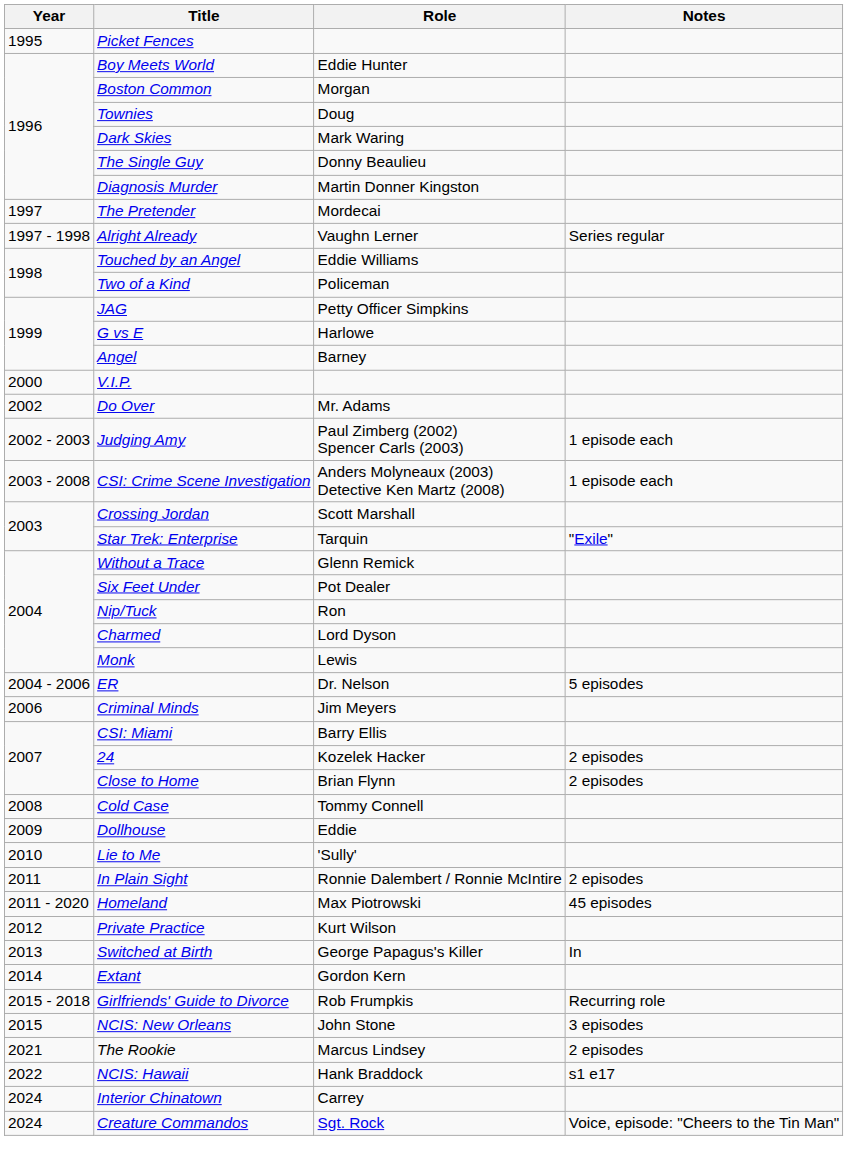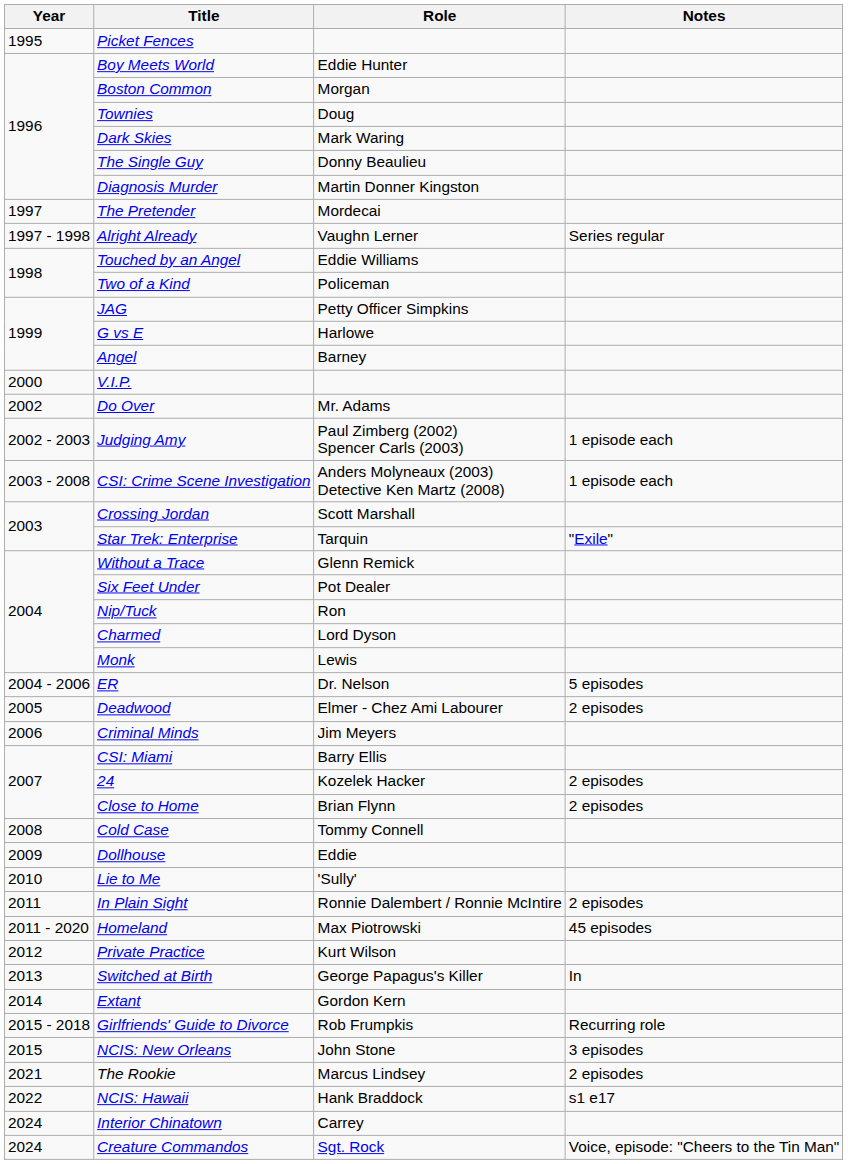+ row: 2005 | Deadwood | Elmer - Chez Ami Labourer | 2 episodes
